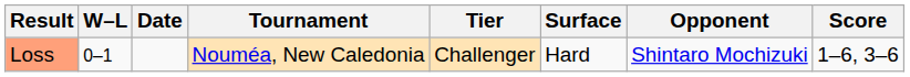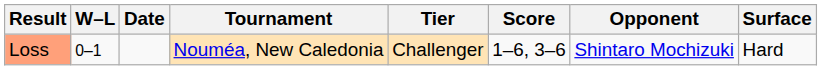columns swapped: Surface <-> Score
